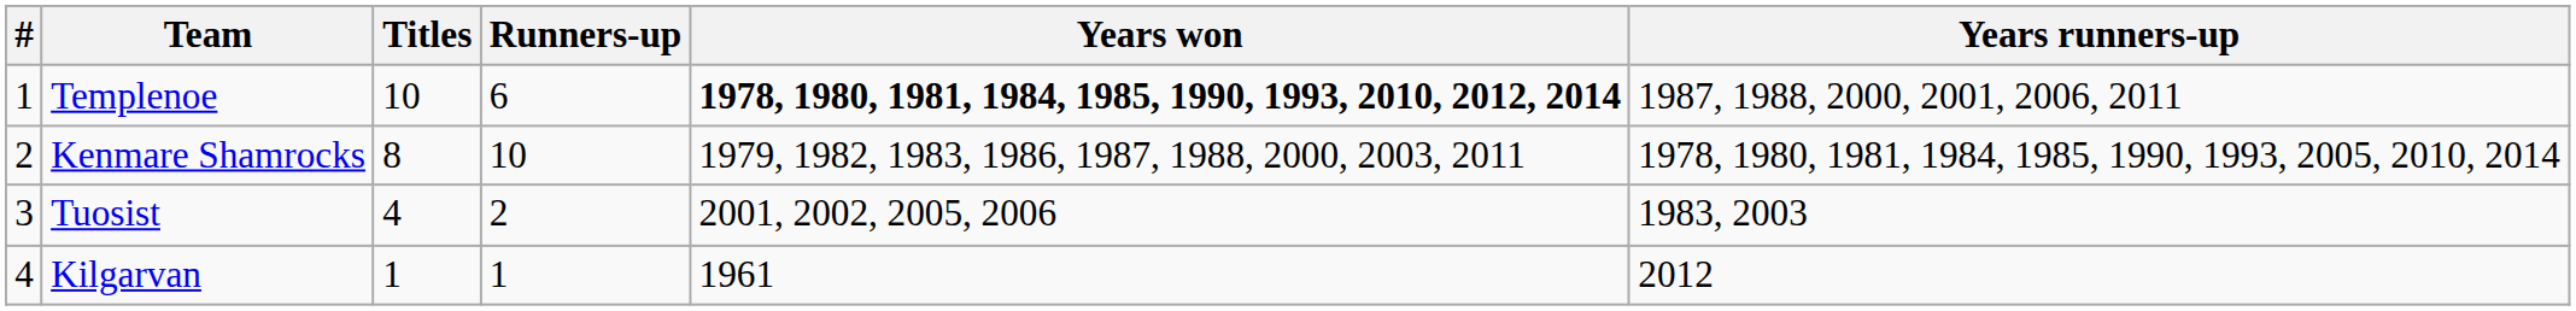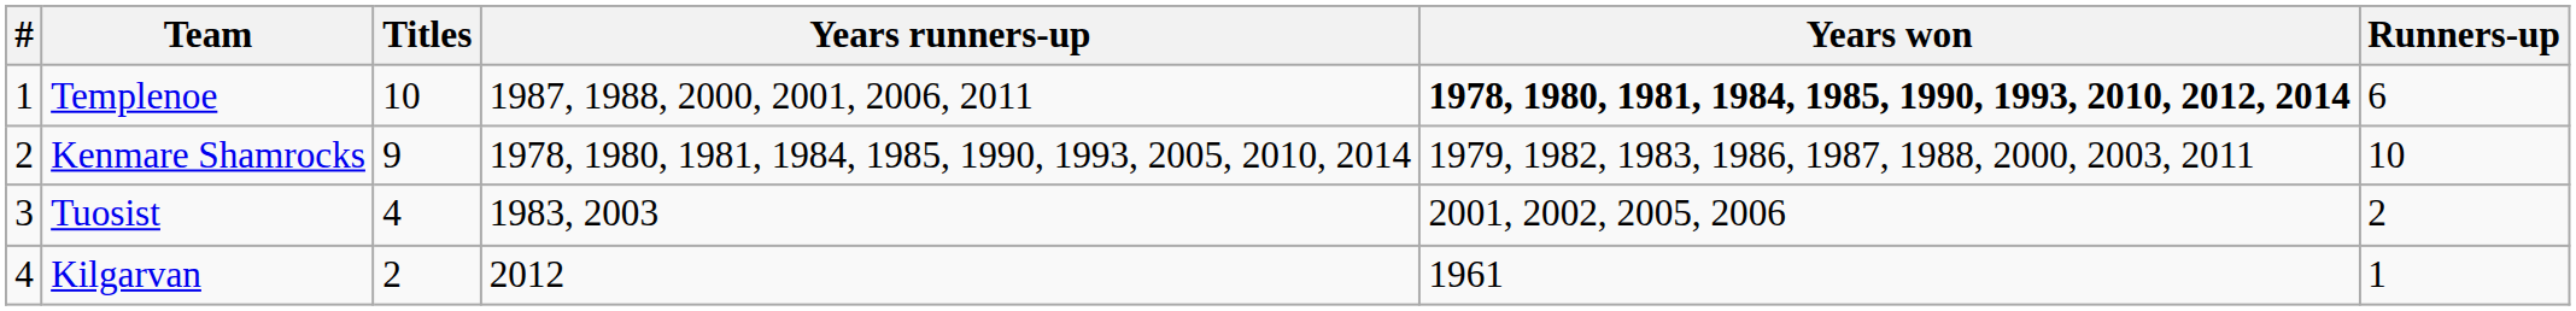columns swapped: Runners-up <-> Years runners-up
Kenmare Shamrocks | Titles: 8 -> 9
Kilgarvan | Titles: 1 -> 2
